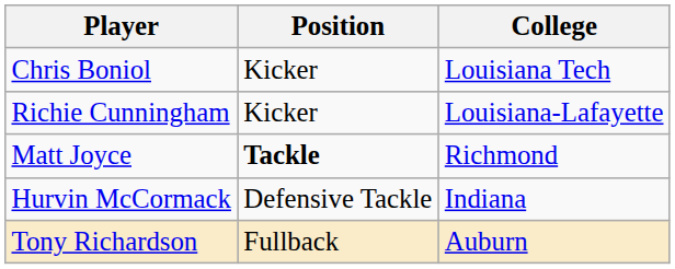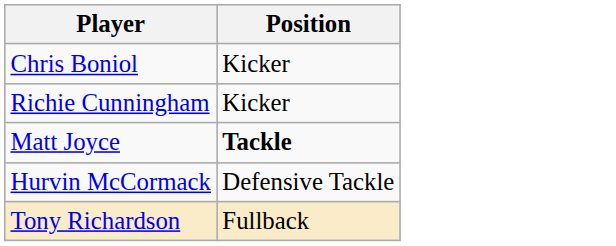- column: College | Louisiana Tech | Louisiana-Lafayette | Richmond | Indiana | Auburn
